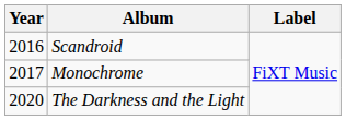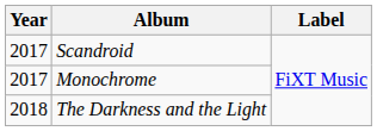Scandroid | Year: 2016 -> 2017
The Darkness and the Light | Year: 2020 -> 2018
